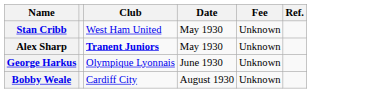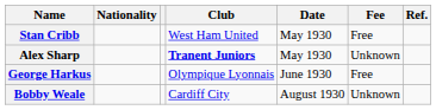+ column: Nationality
Stan Cribb | Fee: Unknown -> Free
George Harkus | Fee: Unknown -> Free
